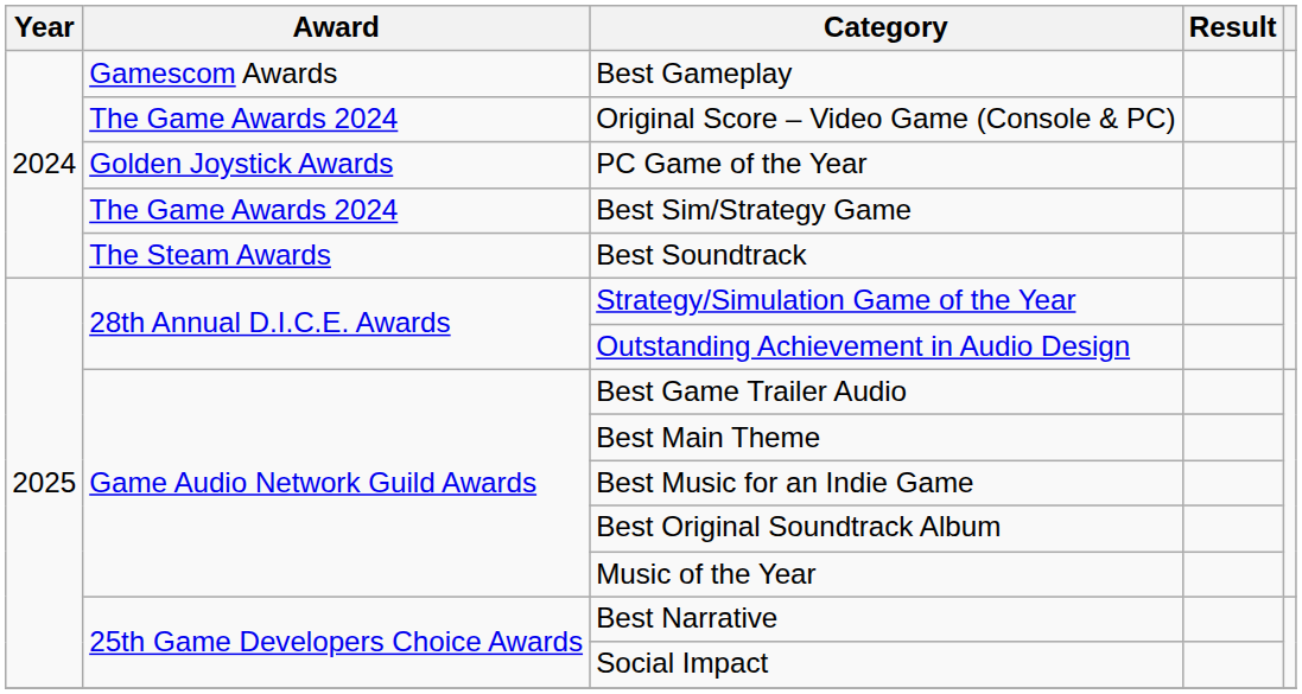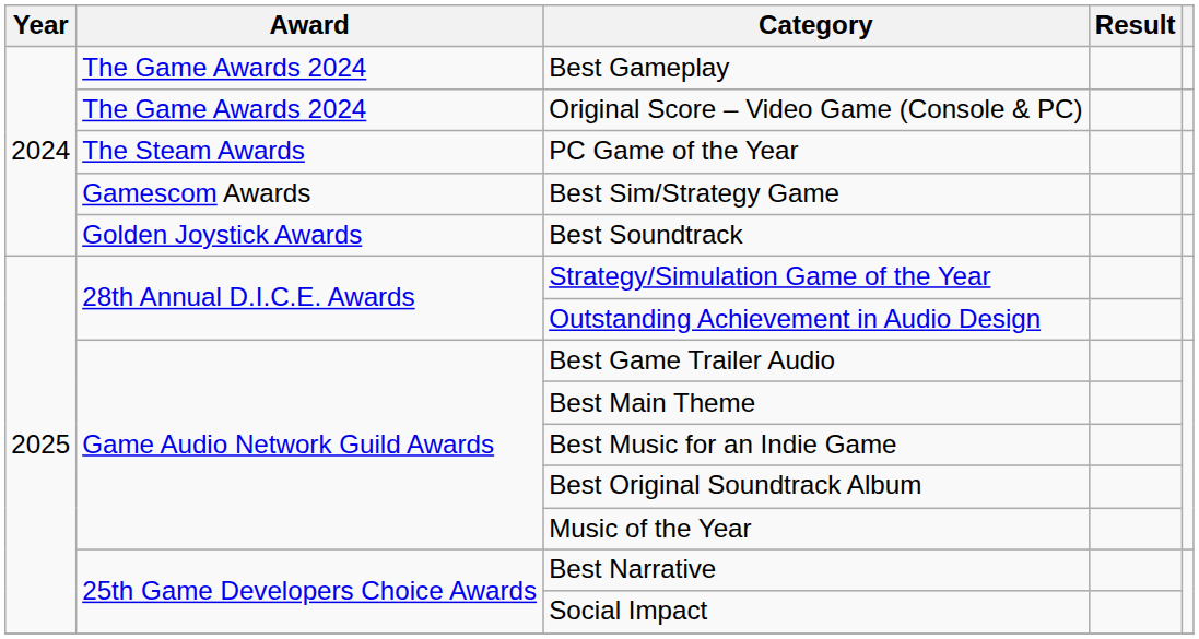Best Gameplay | Award: Gamescom Awards -> The Game Awards 2024
PC Game of the Year | Award: Golden Joystick Awards -> The Steam Awards
Best Sim/Strategy Game | Award: The Game Awards 2024 -> Gamescom Awards
Best Soundtrack | Award: The Steam Awards -> Golden Joystick Awards
